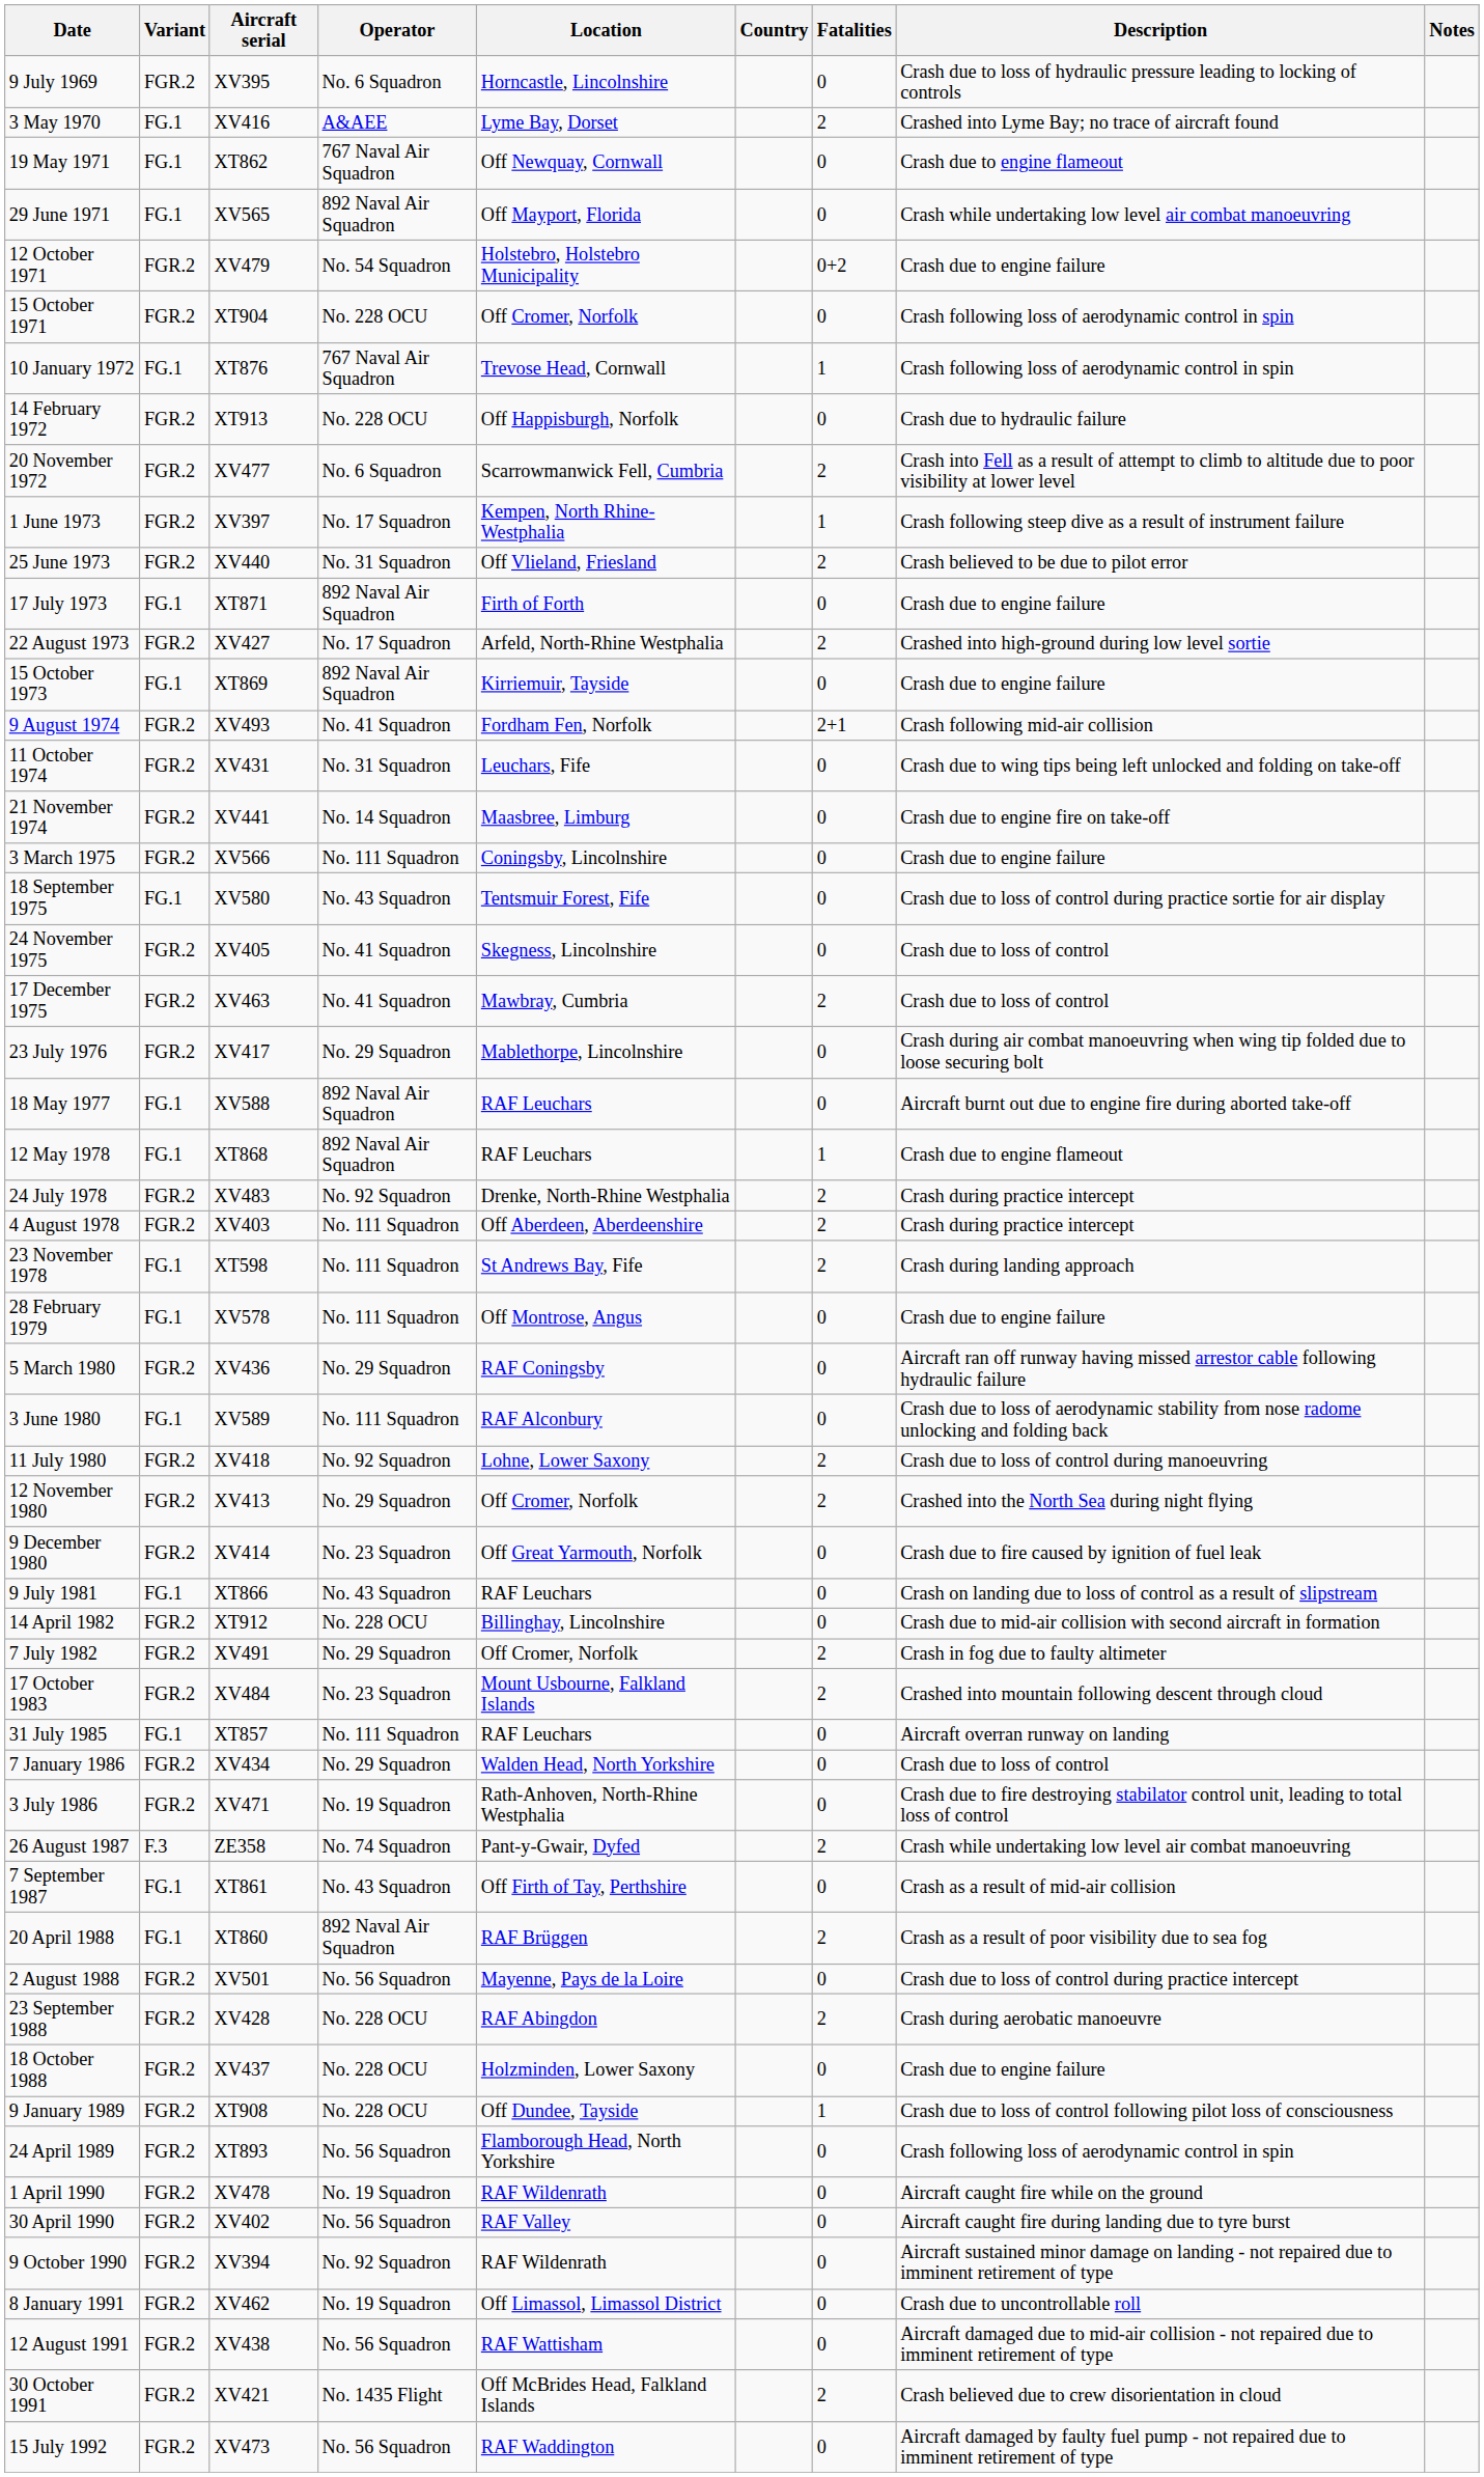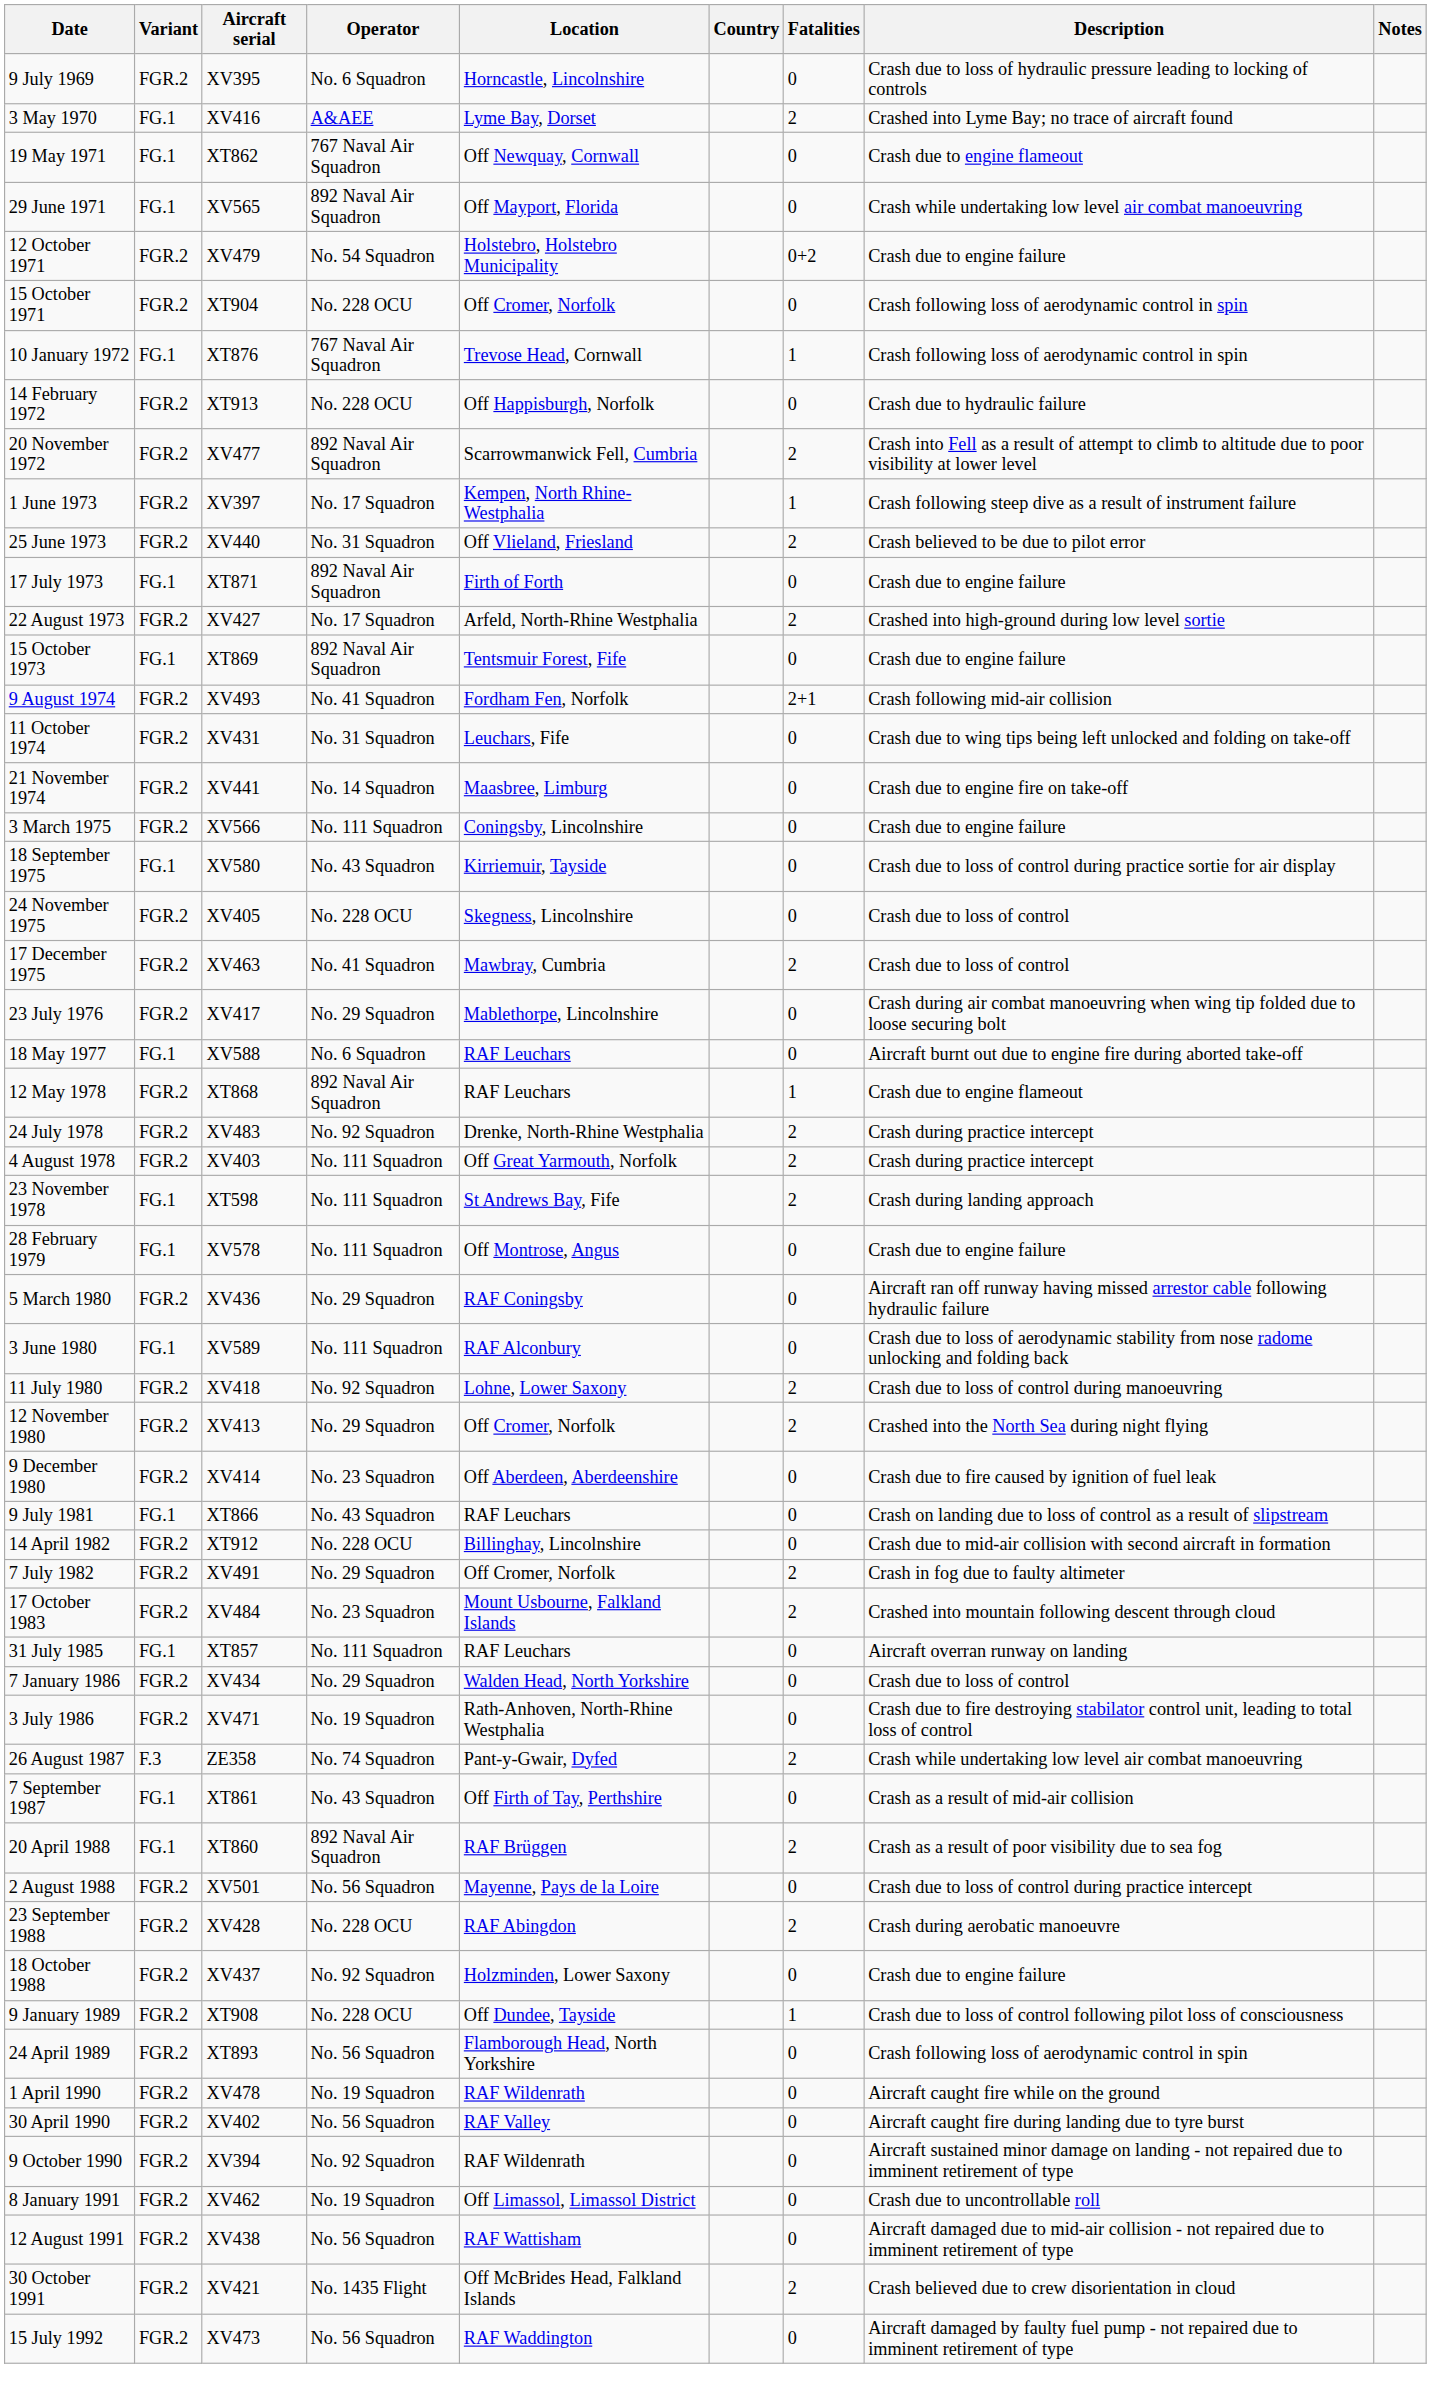20 November 1972 | Operator: No. 6 Squadron -> 892 Naval Air Squadron
15 October 1973 | Location: Kirriemuir, Tayside -> Tentsmuir Forest, Fife
18 September 1975 | Location: Tentsmuir Forest, Fife -> Kirriemuir, Tayside
24 November 1975 | Operator: No. 41 Squadron -> No. 228 OCU
18 May 1977 | Operator: 892 Naval Air Squadron -> No. 6 Squadron
12 May 1978 | Variant: FG.1 -> FGR.2
4 August 1978 | Location: Off Aberdeen, Aberdeenshire -> Off Great Yarmouth, Norfolk
9 December 1980 | Location: Off Great Yarmouth, Norfolk -> Off Aberdeen, Aberdeenshire
18 October 1988 | Operator: No. 228 OCU -> No. 92 Squadron
